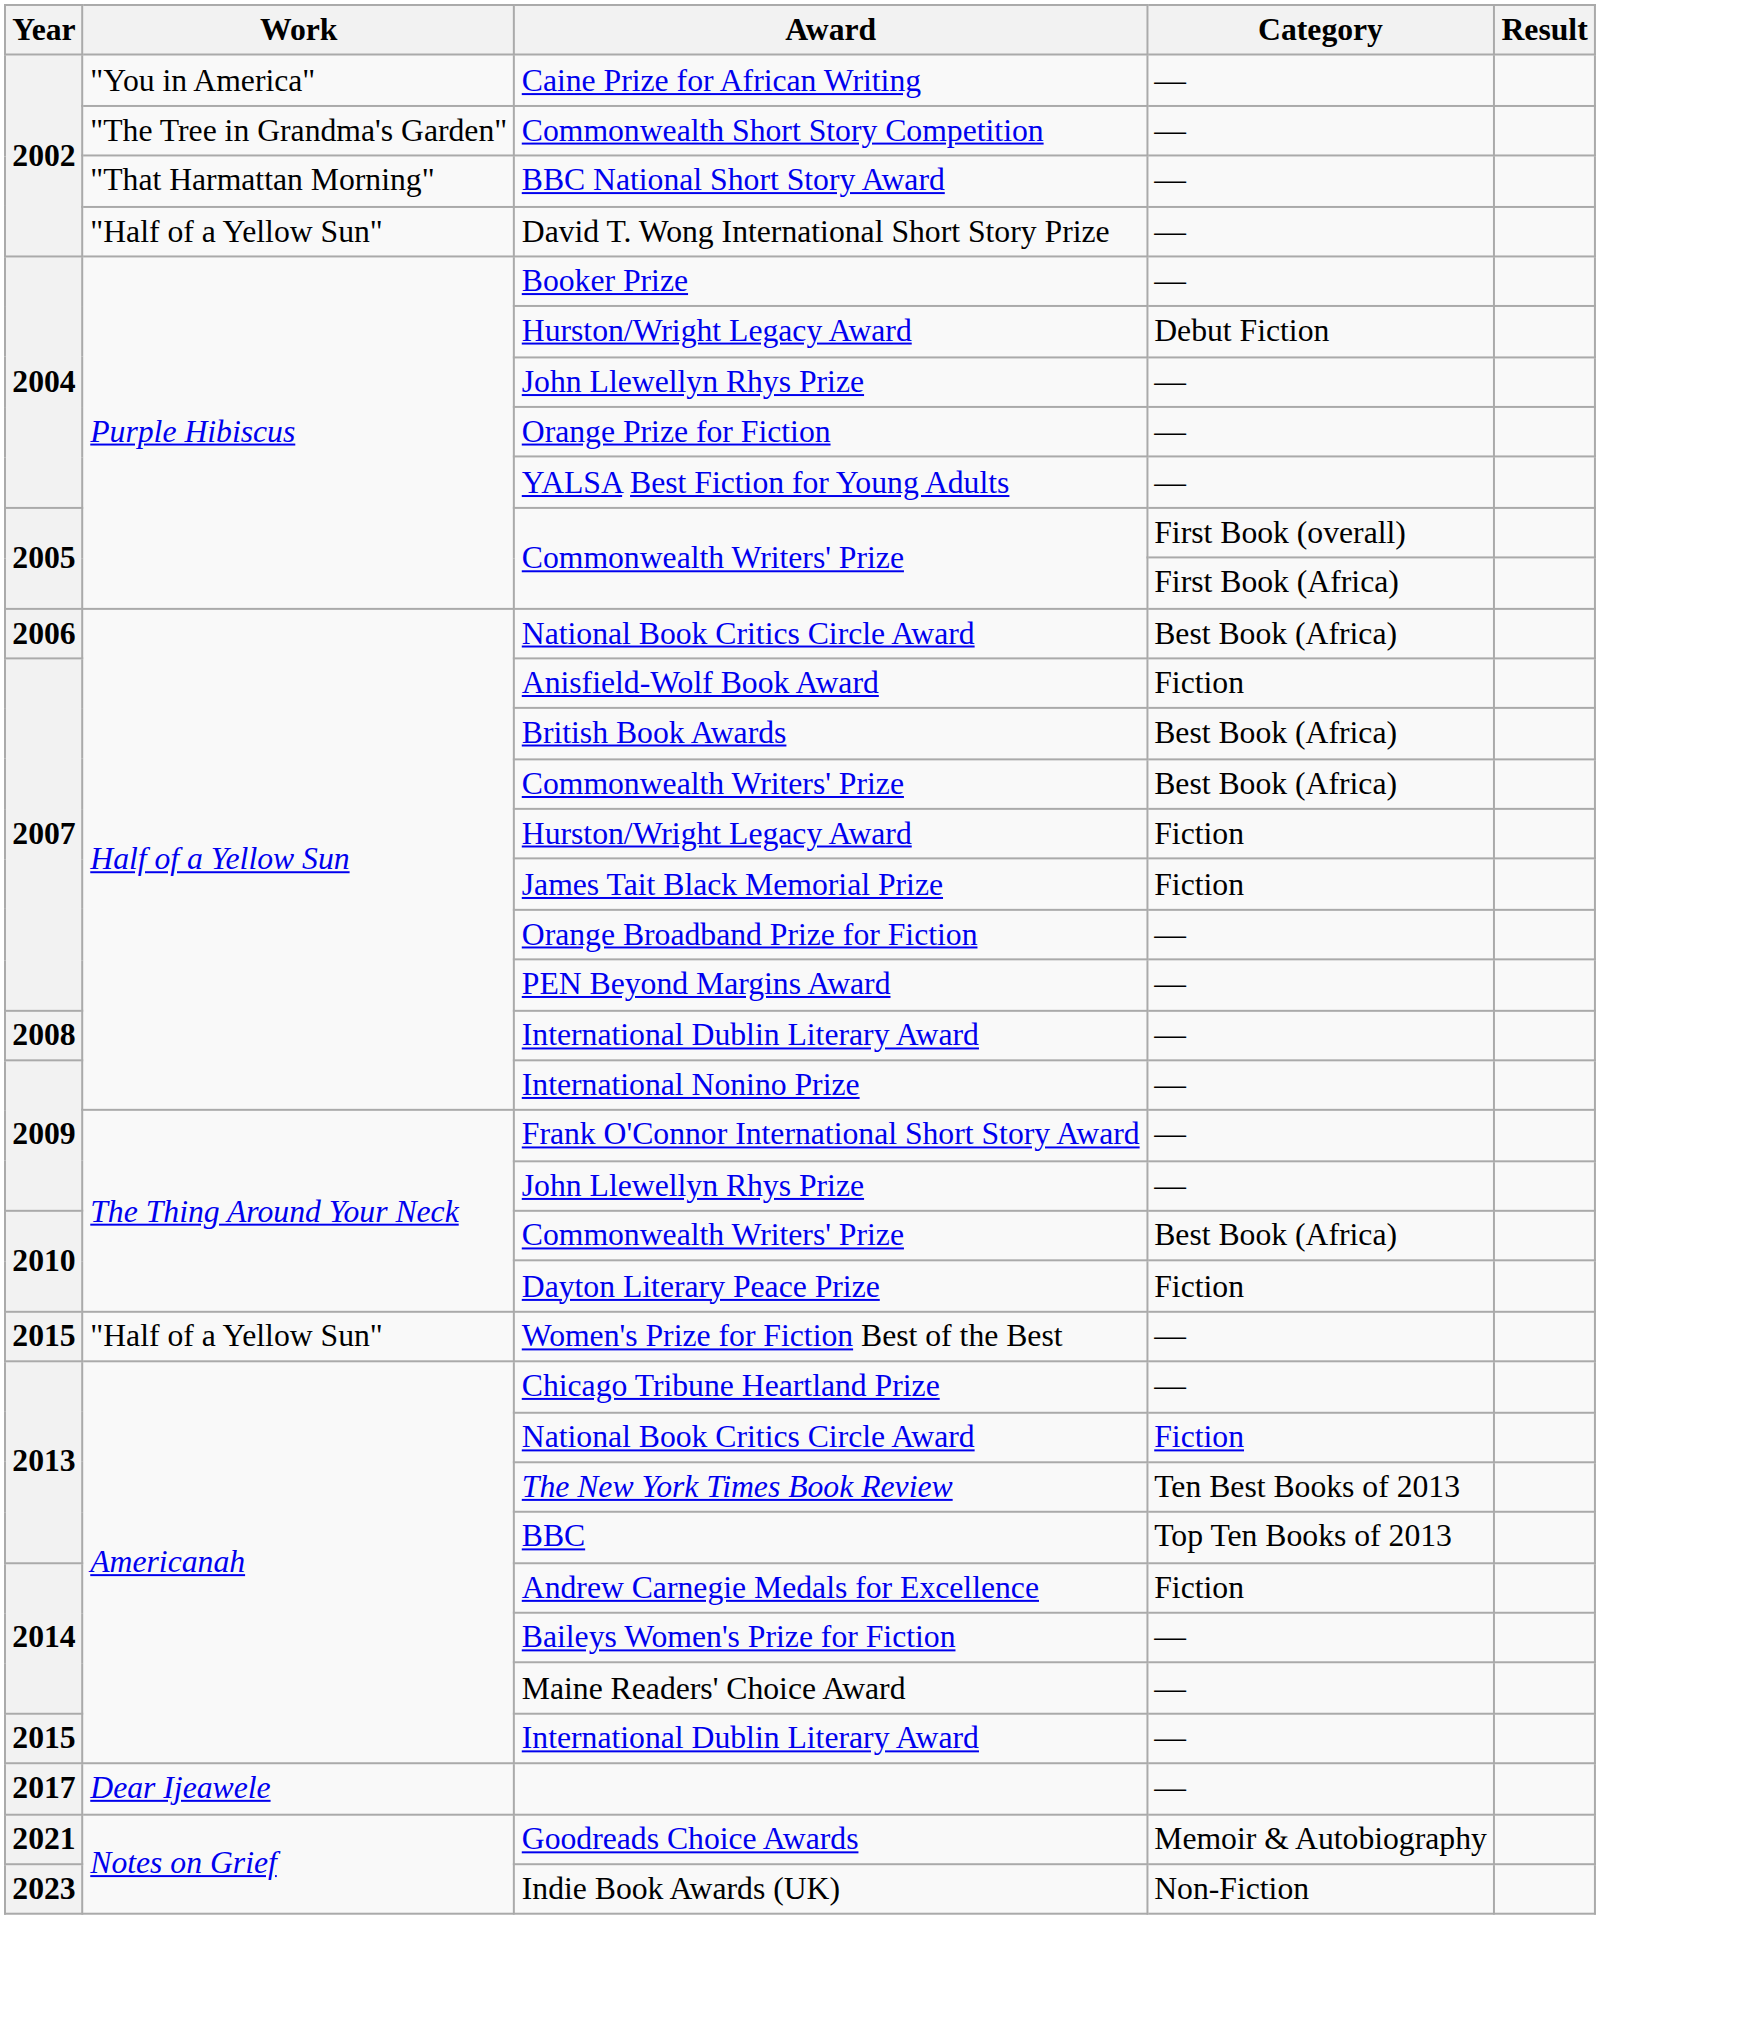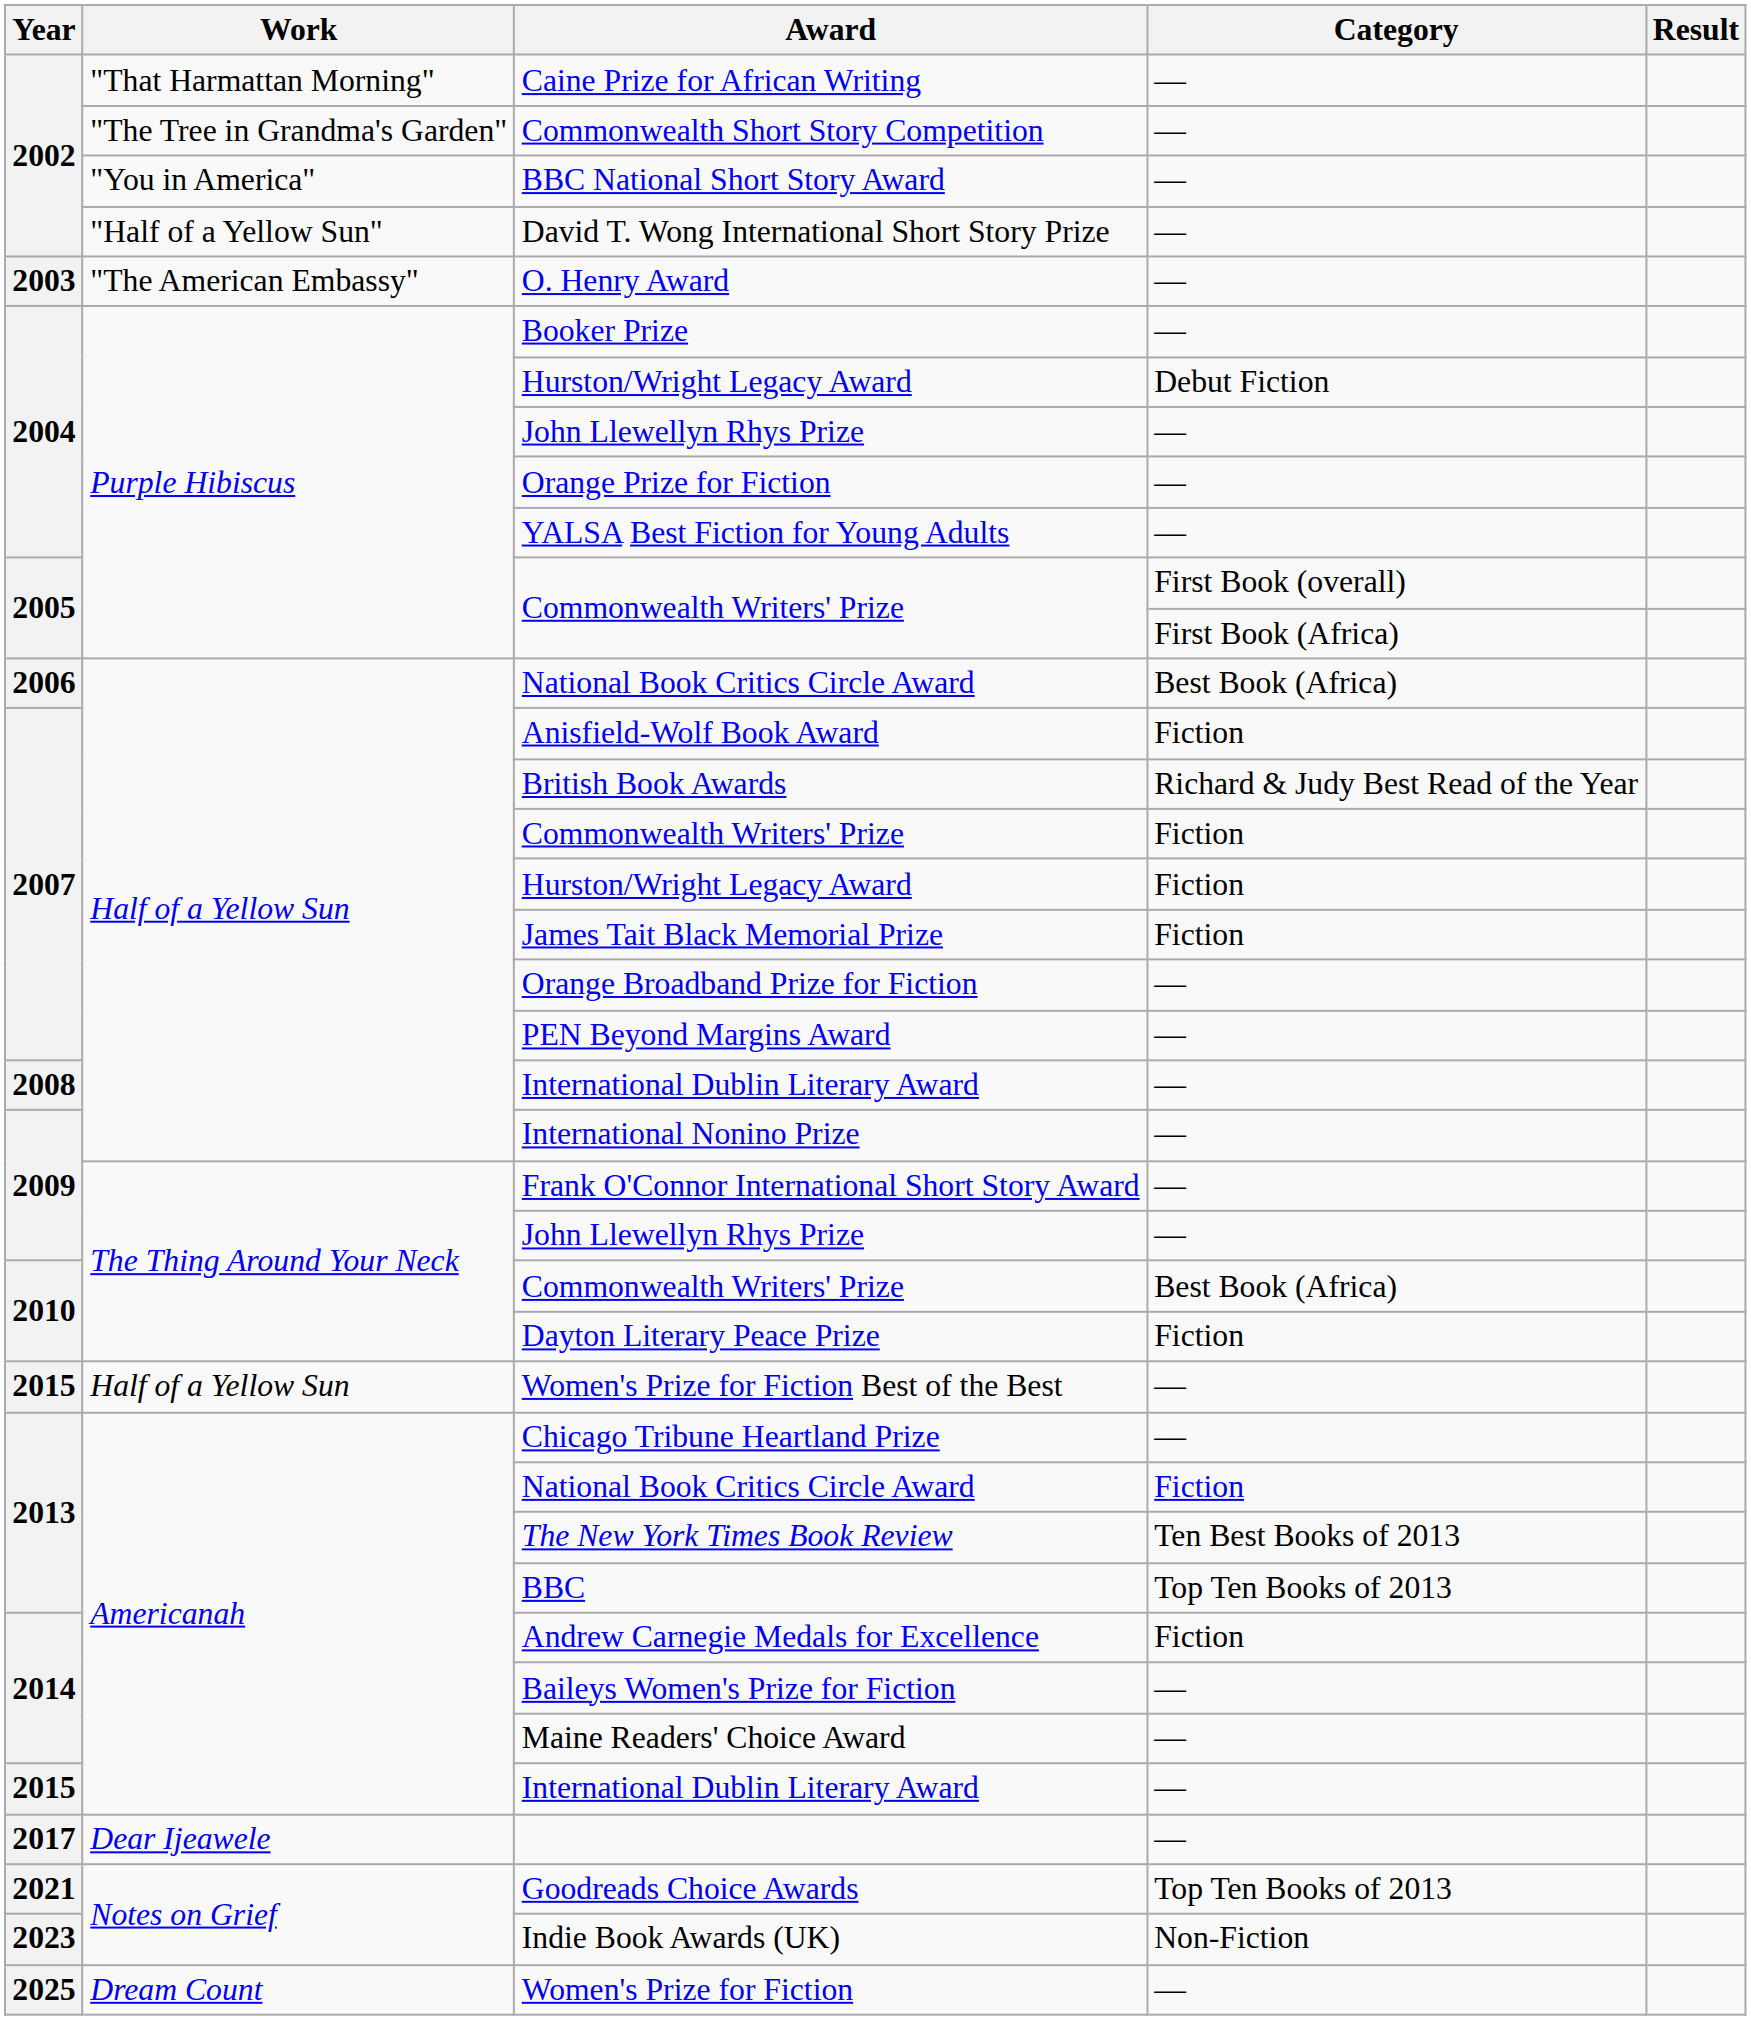Caine Prize for African Writing | Work: "You in America" -> "That Harmattan Morning"
BBC National Short Story Award | Work: "That Harmattan Morning" -> "You in America"
+ row: 2003 | "The American Embassy" | O. Henry Award | —
British Book Awards | Category: Best Book (Africa) -> Richard & Judy Best Read of the Year
2007 / Commonwealth Writers' Prize | Category: Best Book (Africa) -> Fiction
Women's Prize for Fiction Best of the Best | Work: "Half of a Yellow Sun" -> Half of a Yellow Sun
Goodreads Choice Awards | Category: Memoir & Autobiography -> Top Ten Books of 2013
+ row: 2025 | Dream Count | Women's Prize for Fiction | —
